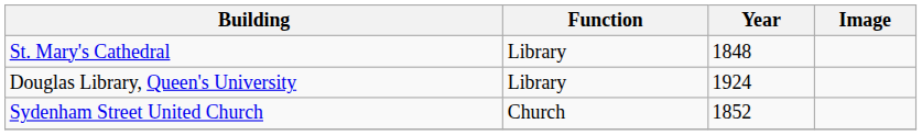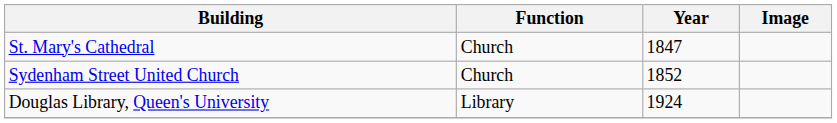St. Mary's Cathedral | Function: Library -> Church
St. Mary's Cathedral | Year: 1848 -> 1847
rows swapped: Sydenham Street United Church <-> Douglas Library, Queen's University
